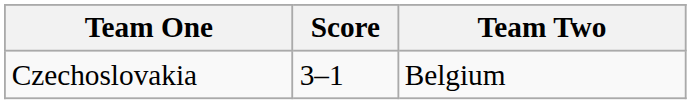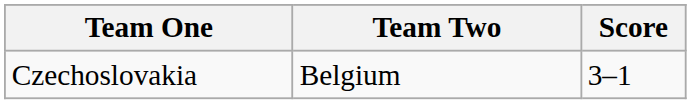columns swapped: Team Two <-> Score
